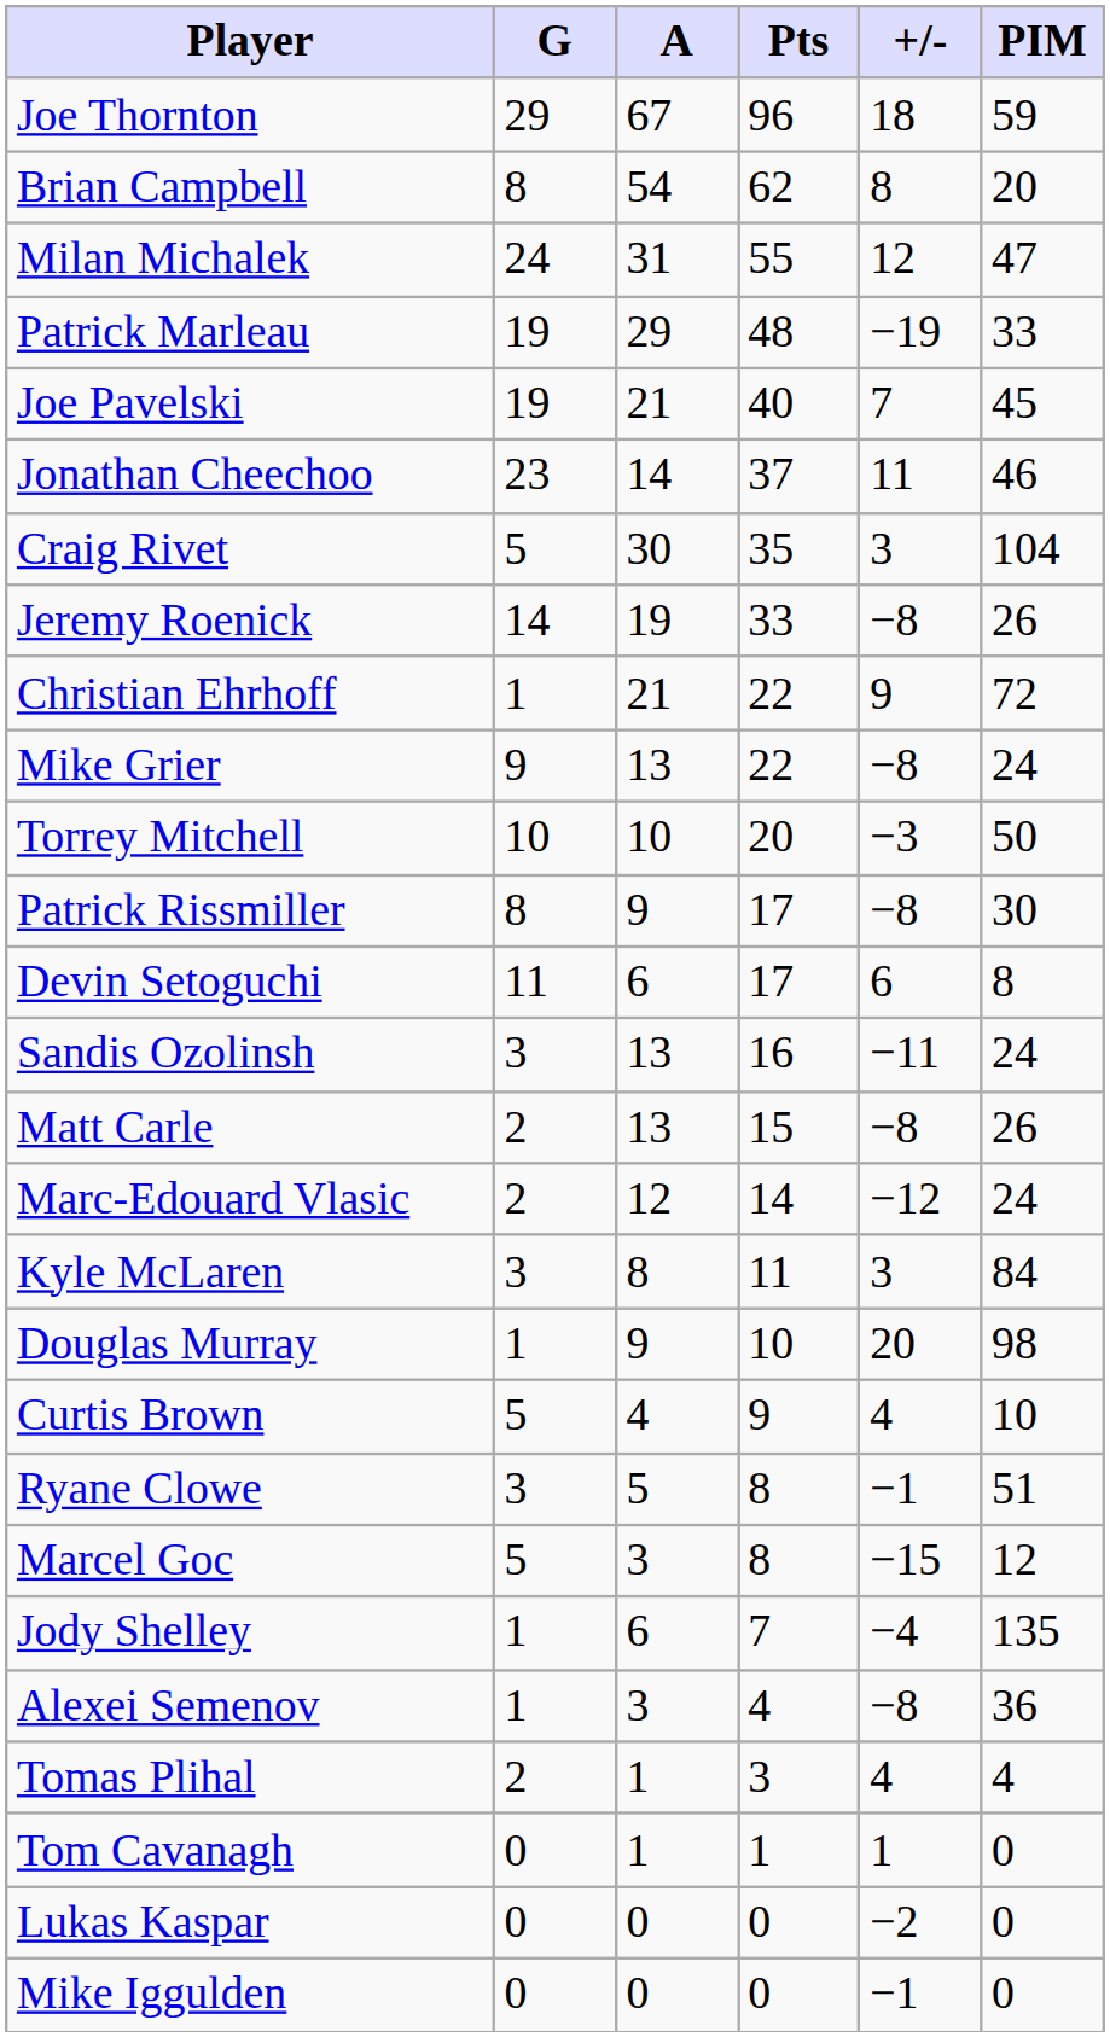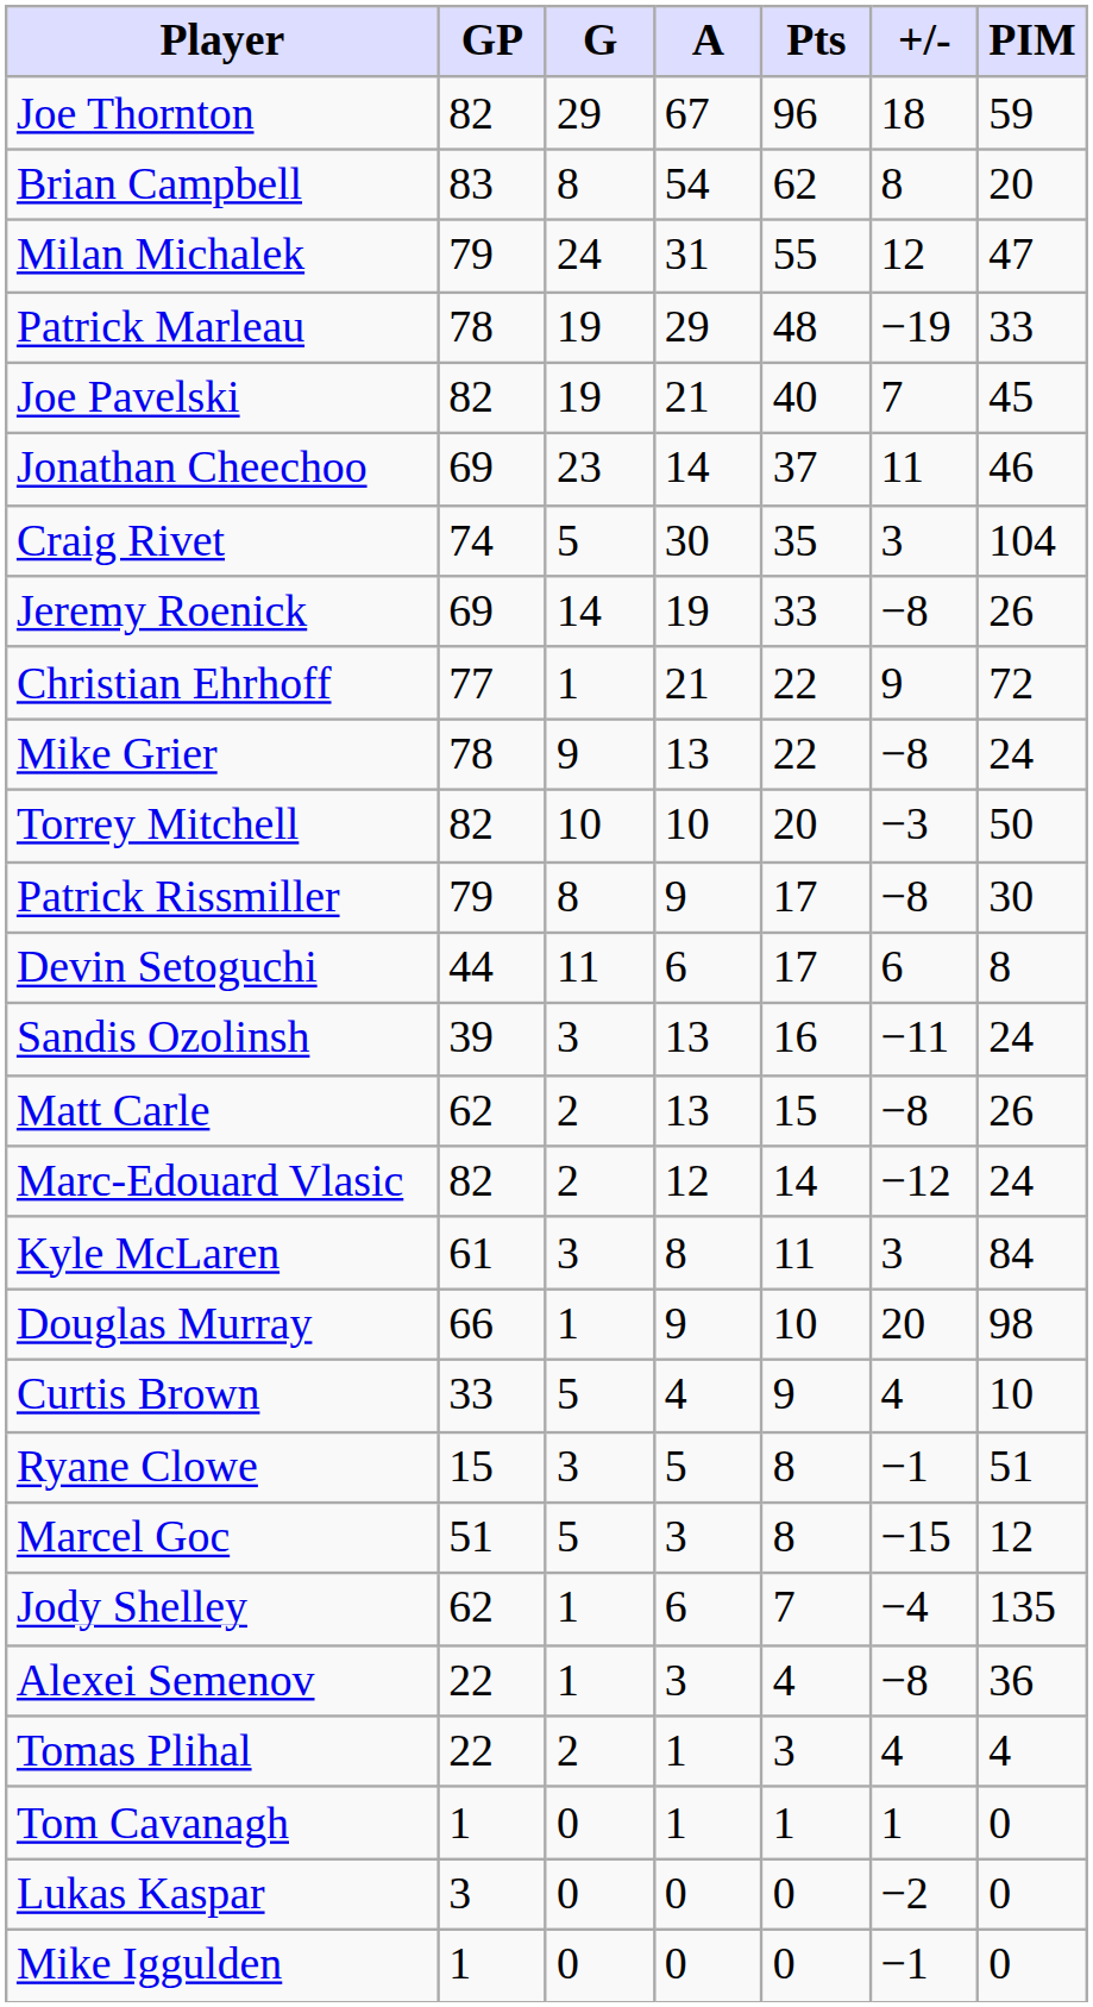+ column: GP | 82 | 83 | 79 | 78 | 82 | 69 | 74 | 69 | 77 | 78 | 82 | 79 | 44 | 39 | 62 | 82 | 61 | 66 | 33 | 15 | 51 | 62 | 22 | 22 | 1 | 3 | 1
